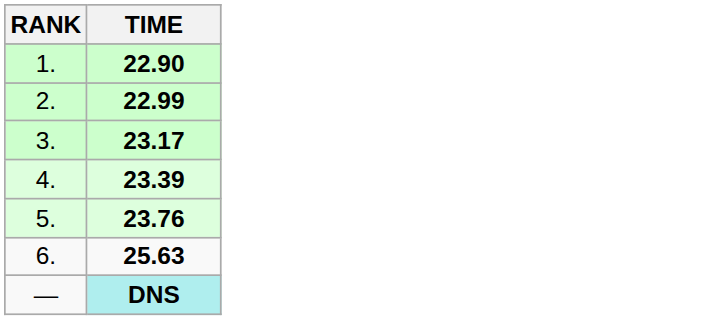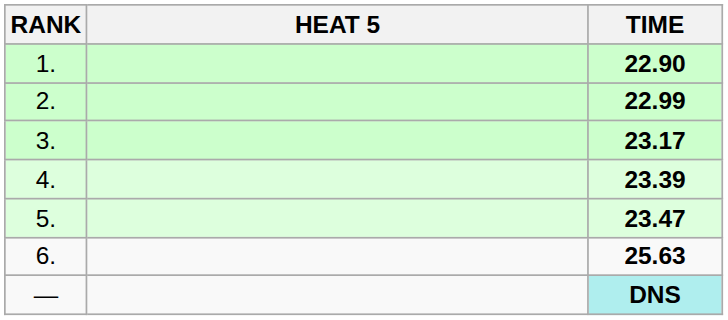+ column: HEAT 5
5. | TIME: 23.76 -> 23.47
